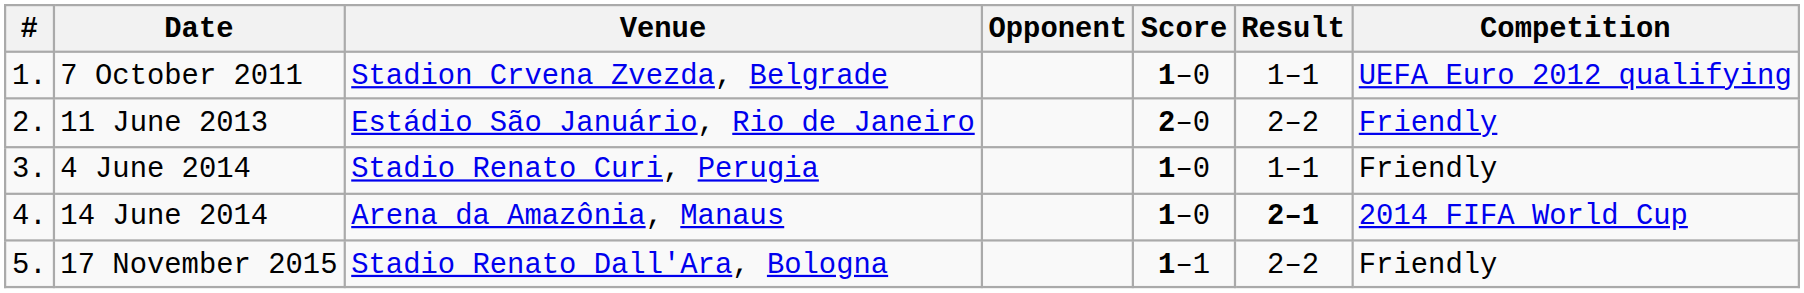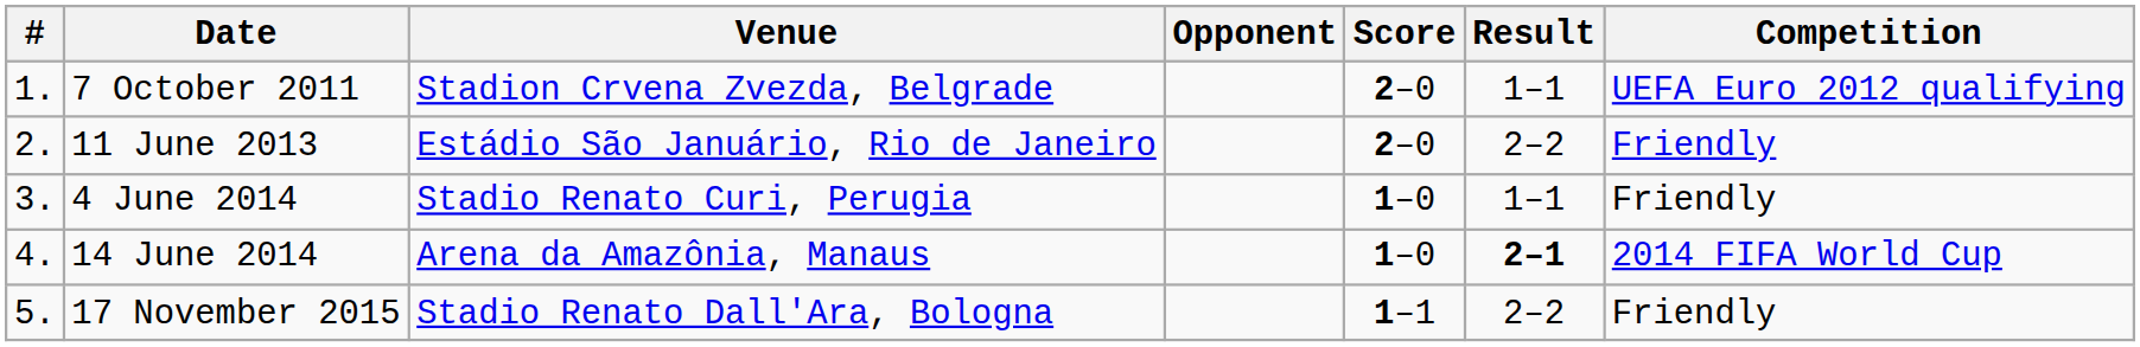7 October 2011 | Score: 1–0 -> 2–0
